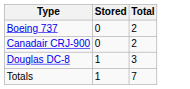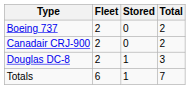+ column: Fleet | 2 | 2 | 2 | 6
